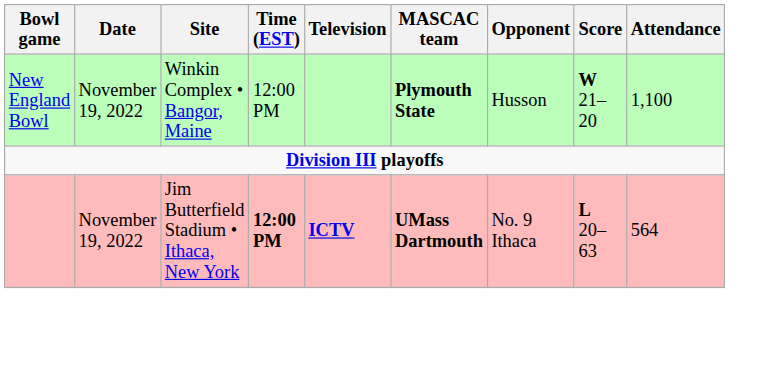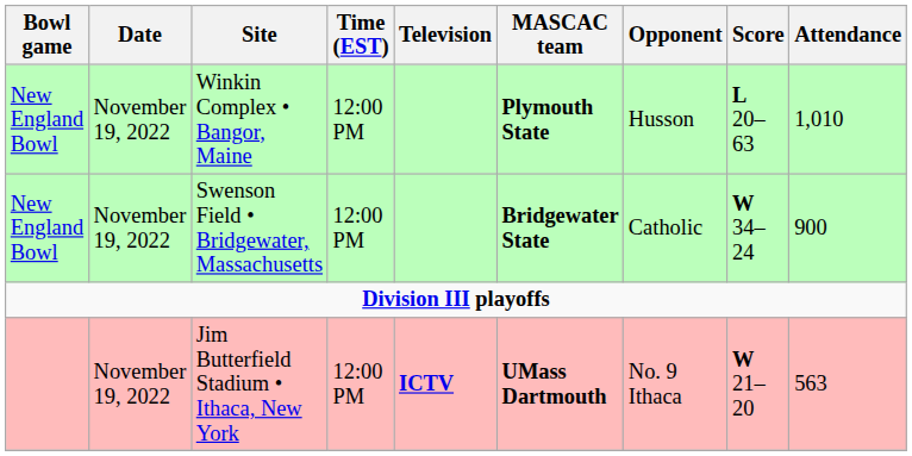Winkin Complex • Bangor, Maine | Score: W 21–20 -> L 20–63
Winkin Complex • Bangor, Maine | Attendance: 1,100 -> 1,010
+ row: New England Bowl | November 19, 2022 | Swenson Field • Bridgewater, Massachusetts | 12:00 PM | Bridgewater State | Catholic | W 34–24 | 900
Jim Butterfield Stadium • Ithaca, New York | Time (EST): bold -> normal
Jim Butterfield Stadium • Ithaca, New York | Score: L 20–63 -> W 21–20
Jim Butterfield Stadium • Ithaca, New York | Attendance: 564 -> 563
